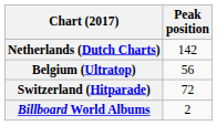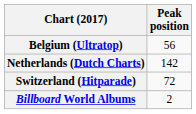rows swapped: Belgium (Ultratop) <-> Netherlands (Dutch Charts)
